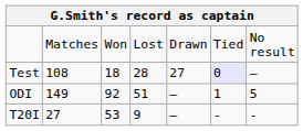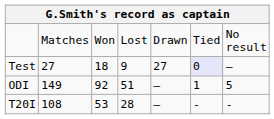Test | column 2: 108 -> 27
Test | column 4: 28 -> 9
T20I | column 2: 27 -> 108
T20I | column 4: 9 -> 28
